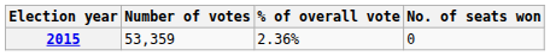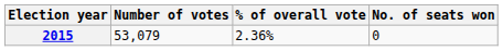2015 | Number of votes: 53,359 -> 53,079
